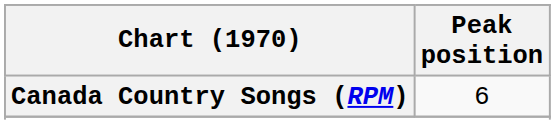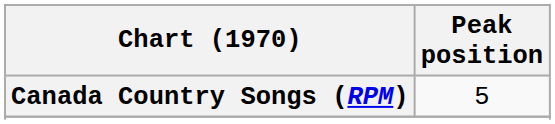Canada Country Songs (RPM) | Peak position: 6 -> 5
